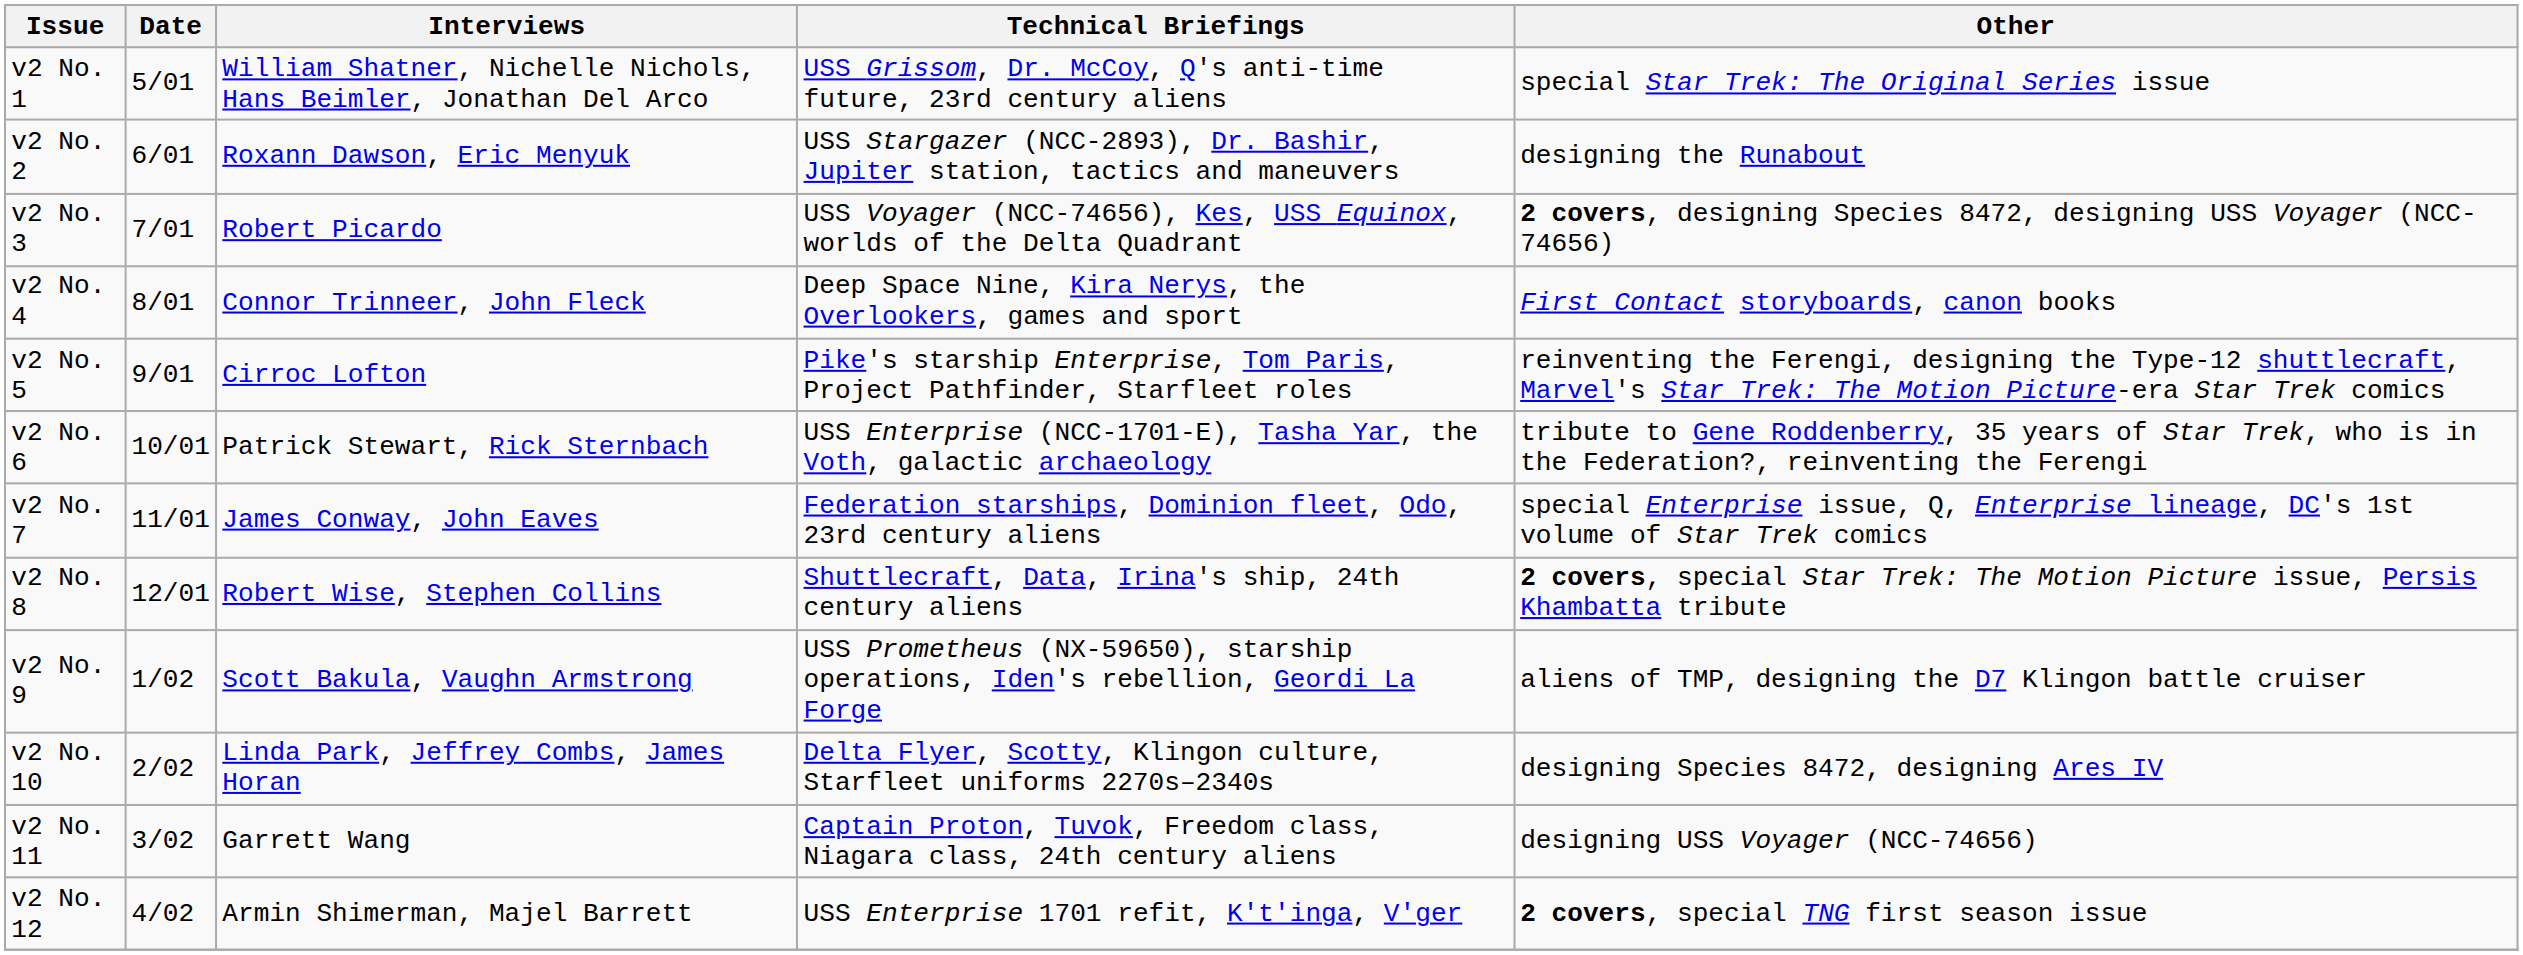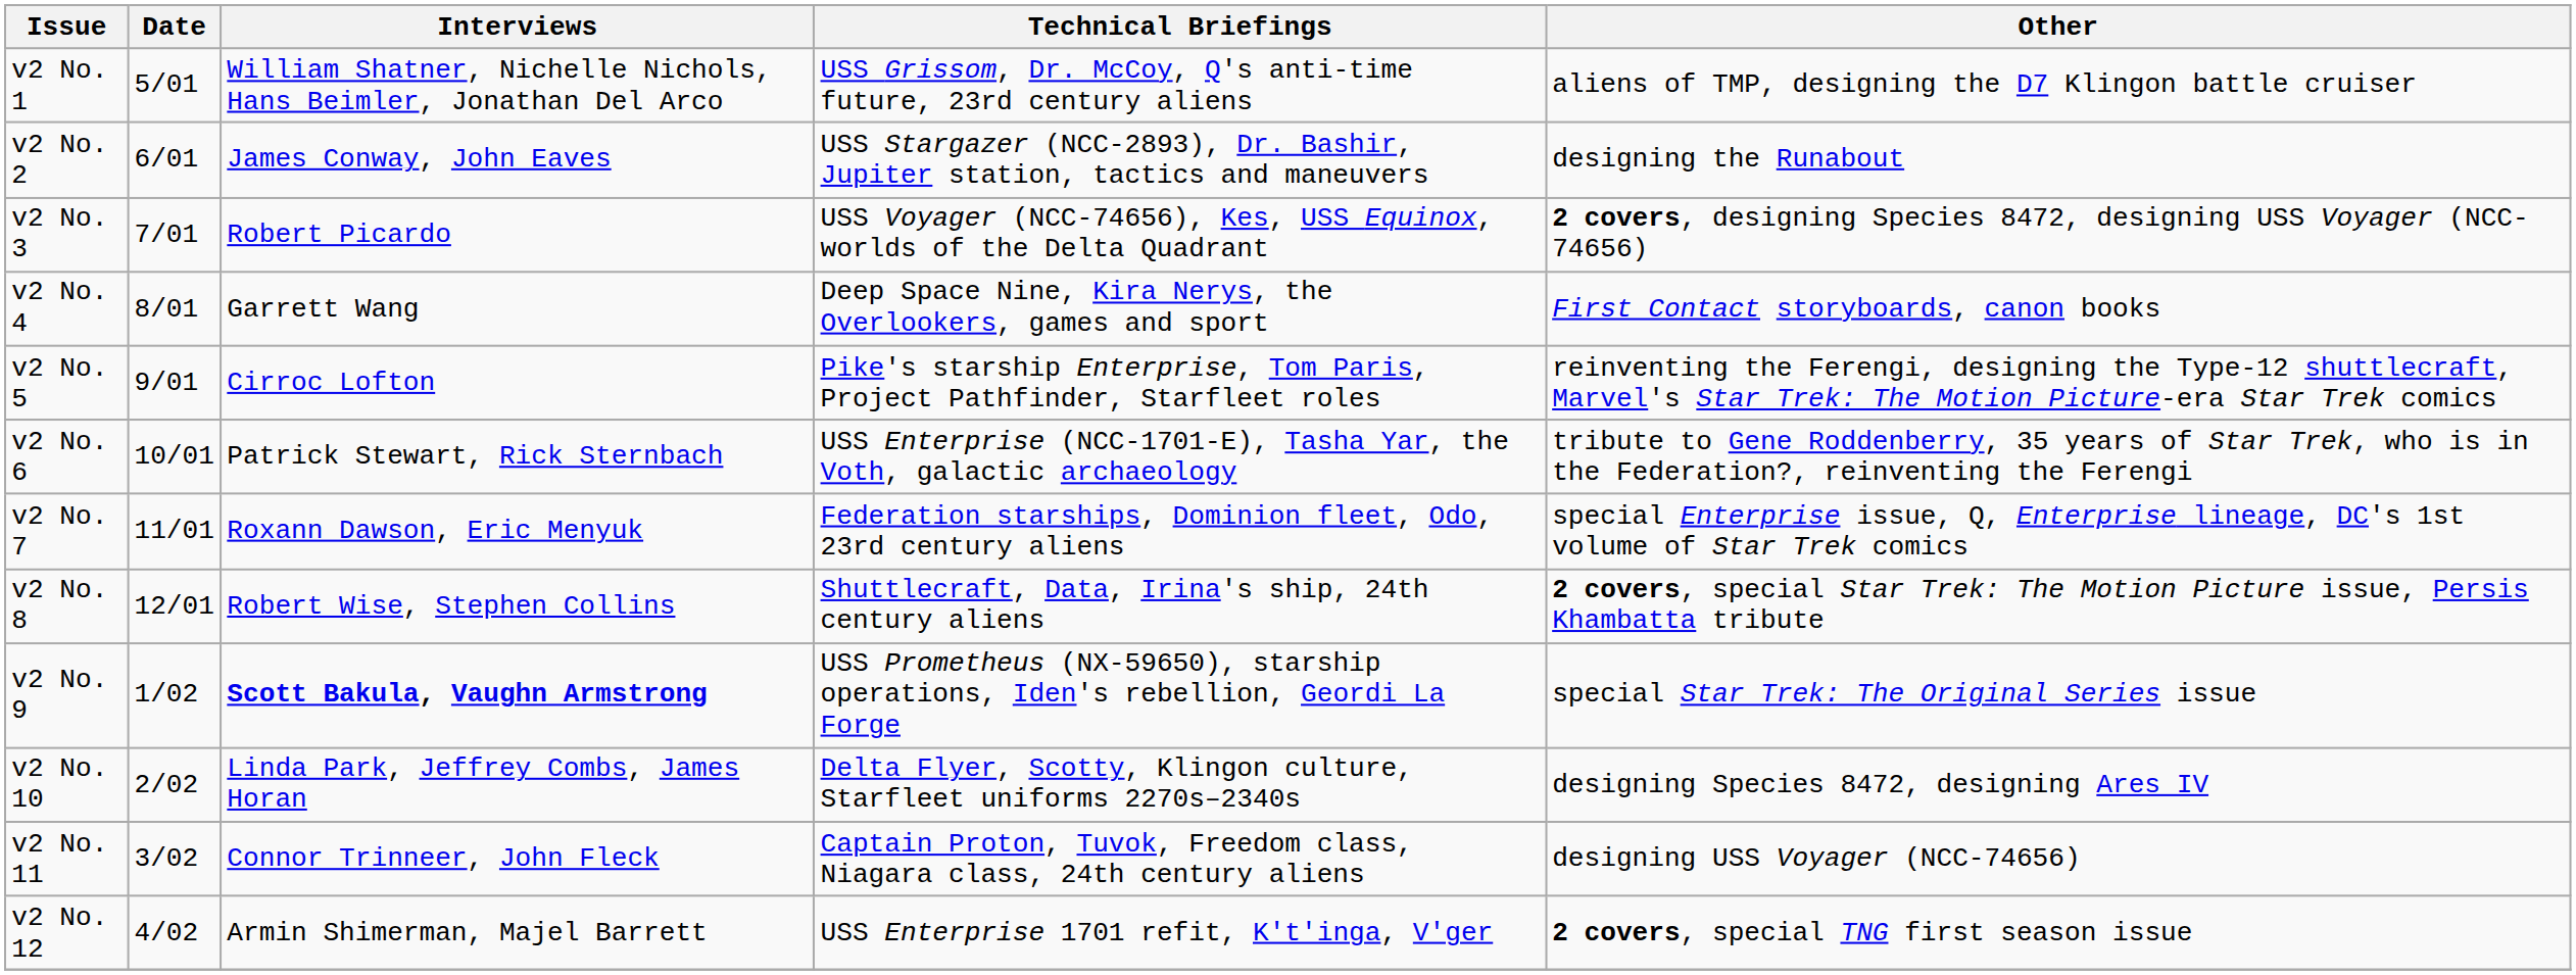v2 No. 1 | Other: special Star Trek: The Original Series issue -> aliens of TMP, designing the D7 Klingon battle cruiser
v2 No. 2 | Interviews: Roxann Dawson, Eric Menyuk -> James Conway, John Eaves
v2 No. 4 | Interviews: Connor Trinneer, John Fleck -> Garrett Wang
v2 No. 7 | Interviews: James Conway, John Eaves -> Roxann Dawson, Eric Menyuk
v2 No. 9 | Interviews: normal -> bold
v2 No. 9 | Other: aliens of TMP, designing the D7 Klingon battle cruiser -> special Star Trek: The Original Series issue
v2 No. 11 | Interviews: Garrett Wang -> Connor Trinneer, John Fleck
